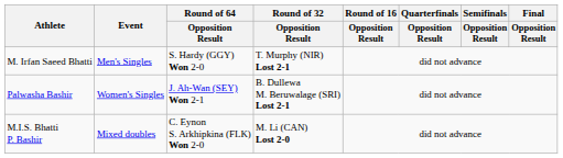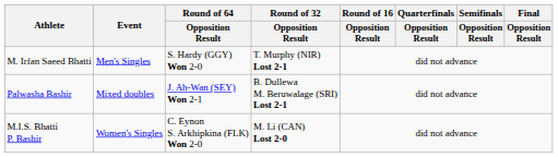Palwasha Bashir | Event: Women's Singles -> Mixed doubles
M.I.S. Bhatti P. Bashir | Event: Mixed doubles -> Women's Singles
